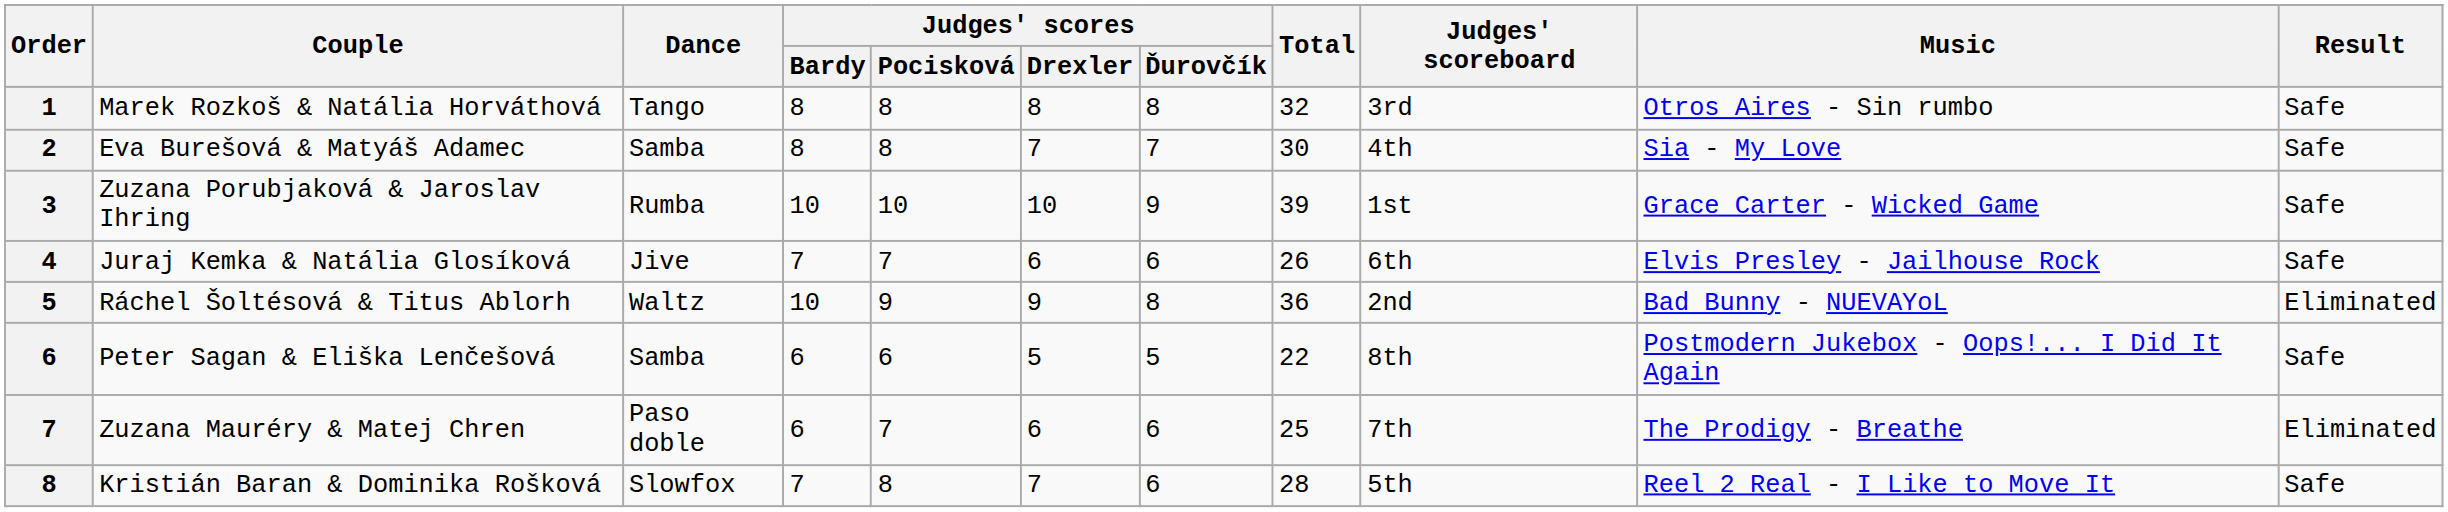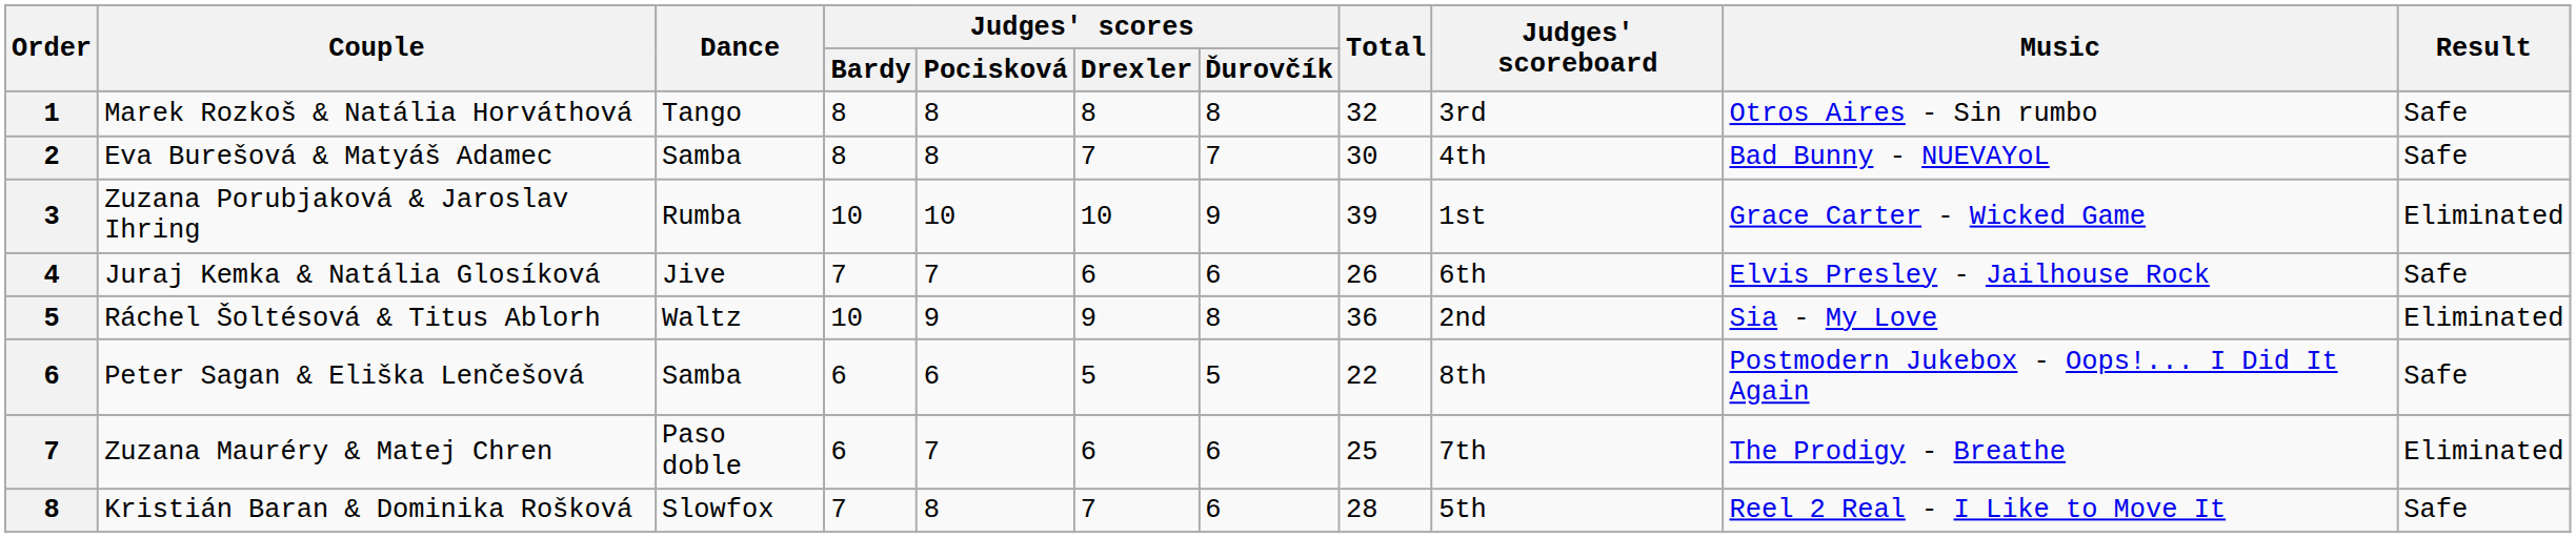Eva Burešová & Matyáš Adamec | Music: Sia - My Love -> Bad Bunny - NUEVAYoL
Zuzana Porubjaková & Jaroslav Ihring | Result: Safe -> Eliminated
Ráchel Šoltésová & Titus Ablorh | Music: Bad Bunny - NUEVAYoL -> Sia - My Love
